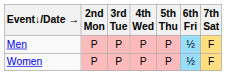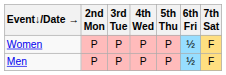rows swapped: Men <-> Women
